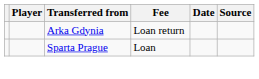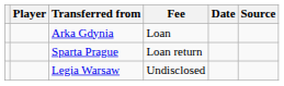Arka Gdynia | Fee: Loan return -> Loan
Sparta Prague | Fee: Loan -> Loan return
+ row: Legia Warsaw | Undisclosed
